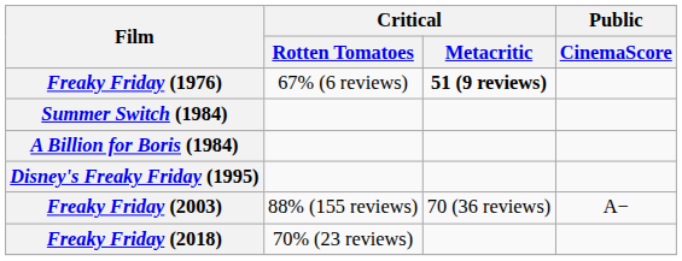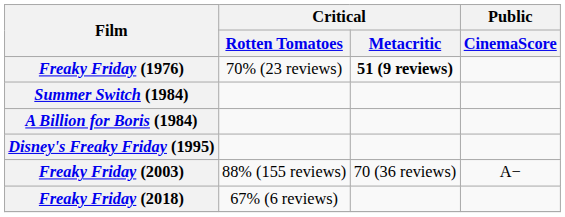Freaky Friday (1976) | Critical / Rotten Tomatoes: 67% (6 reviews) -> 70% (23 reviews)
Freaky Friday (2018) | Critical / Rotten Tomatoes: 70% (23 reviews) -> 67% (6 reviews)
